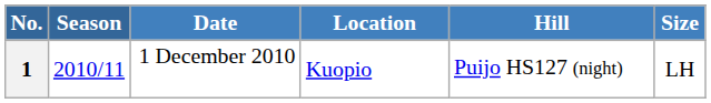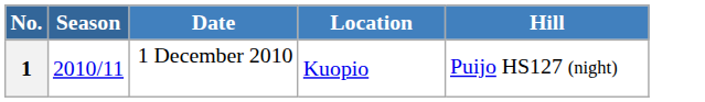- column: Size | LH
